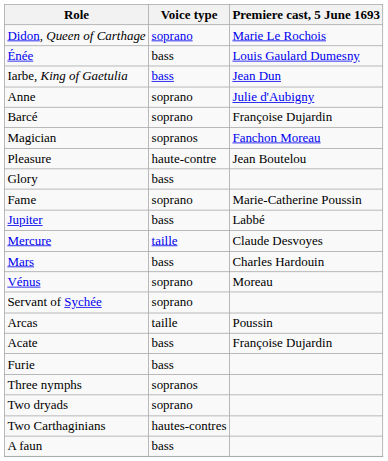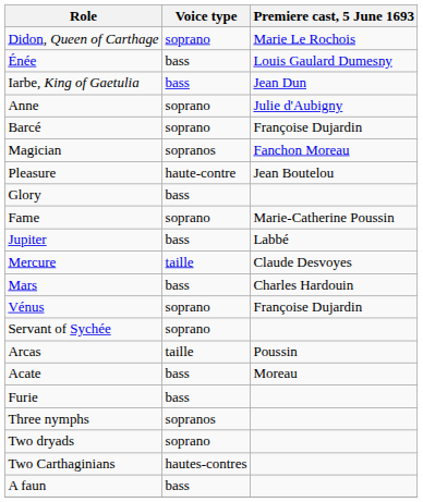Vénus | Premiere cast, 5 June 1693: Moreau -> Françoise Dujardin
Acate | Premiere cast, 5 June 1693: Françoise Dujardin -> Moreau
